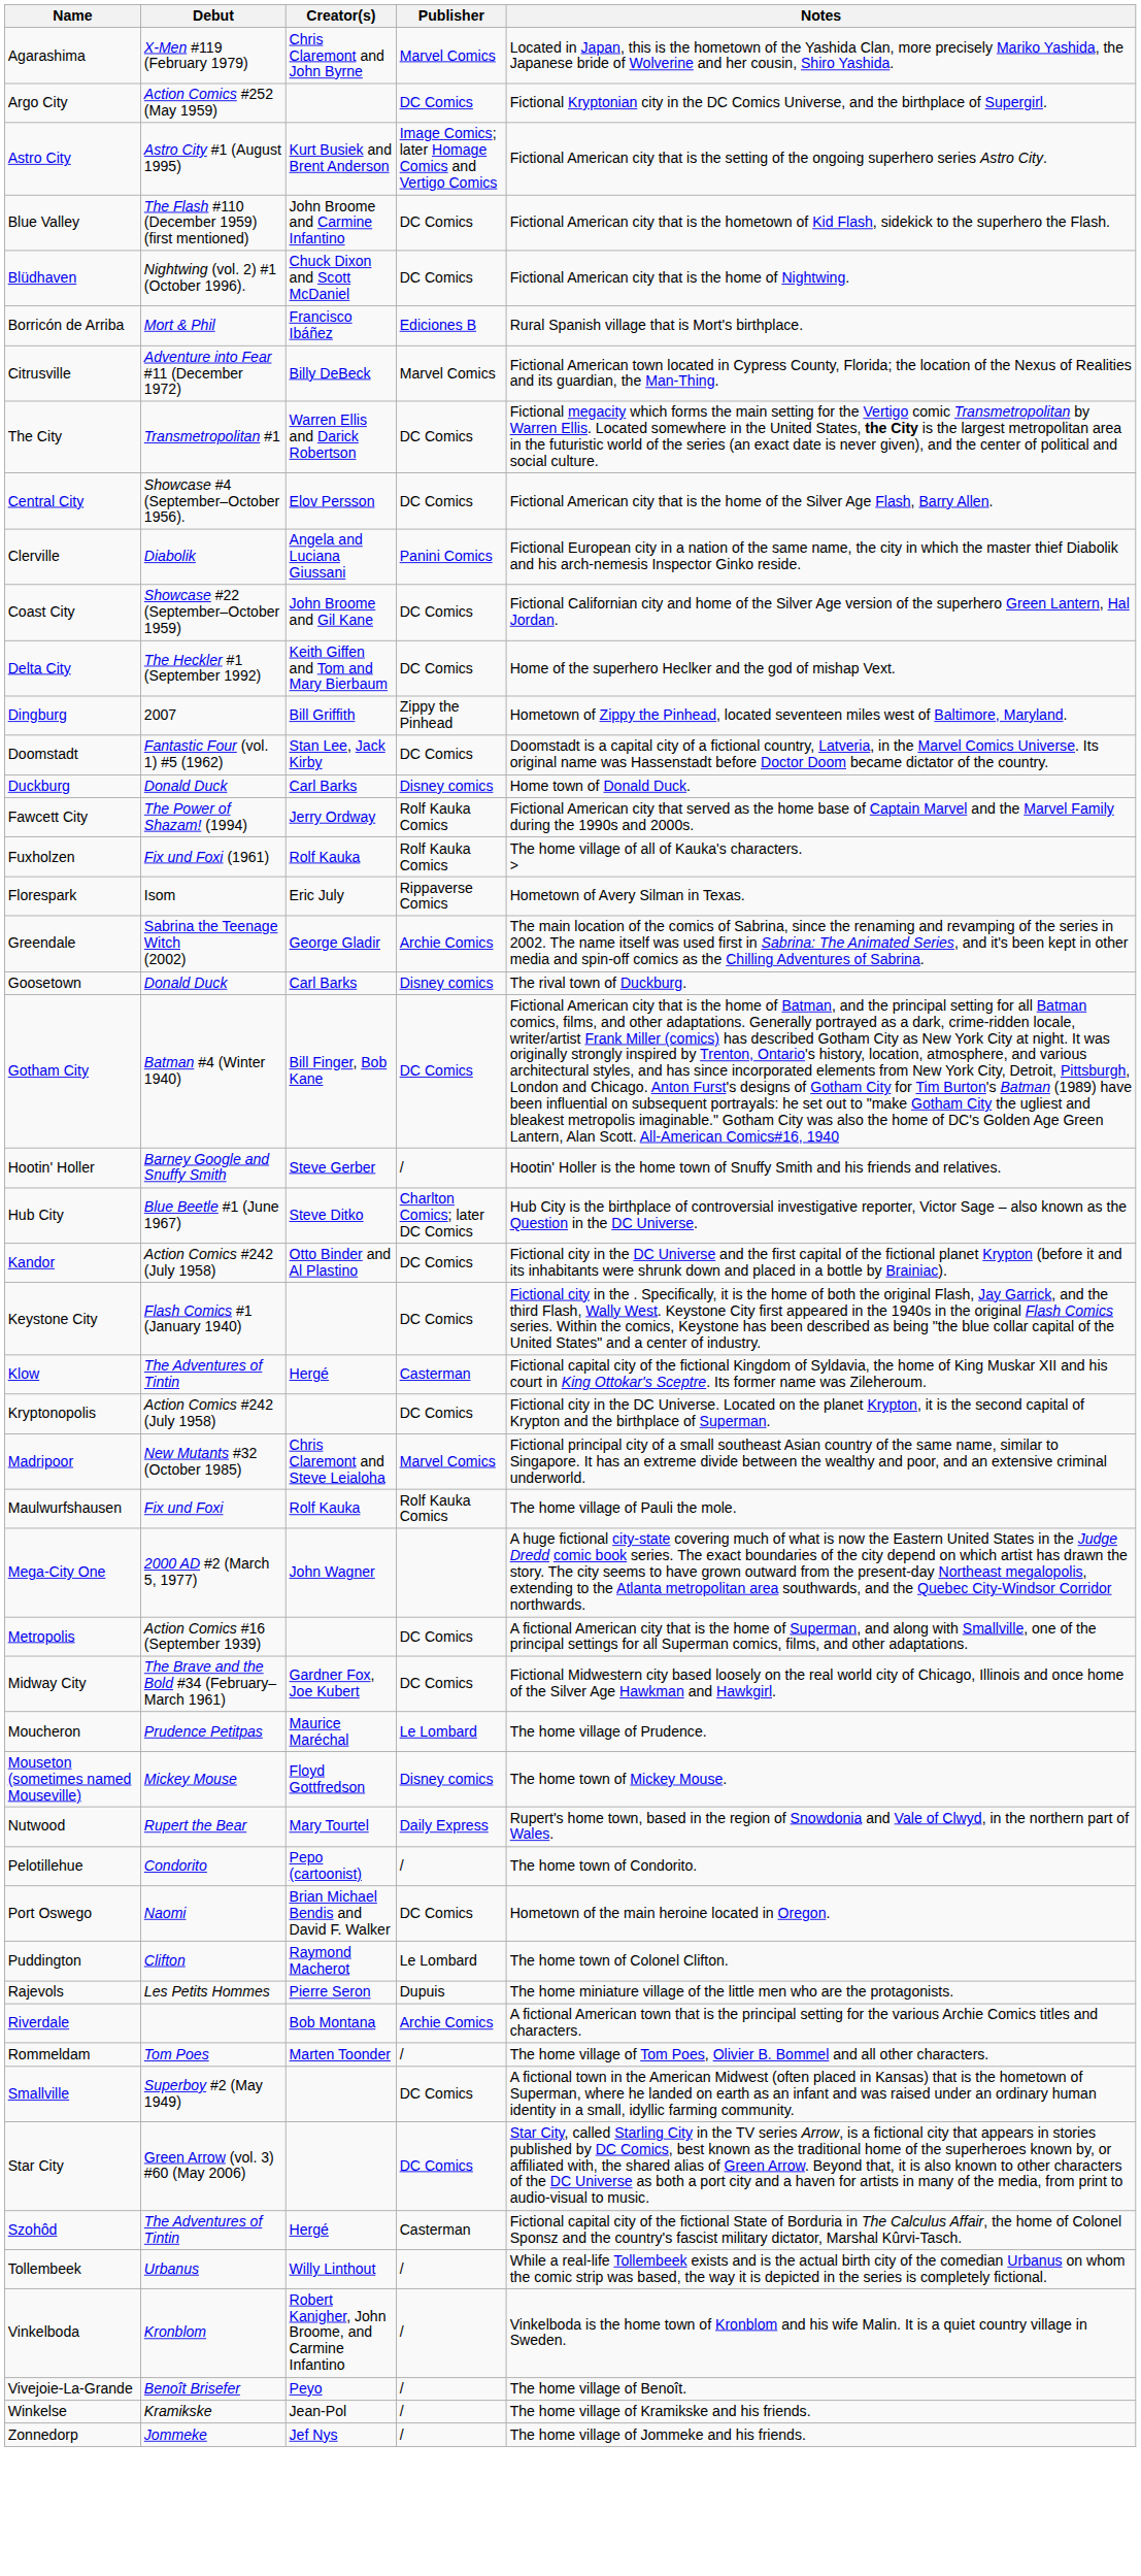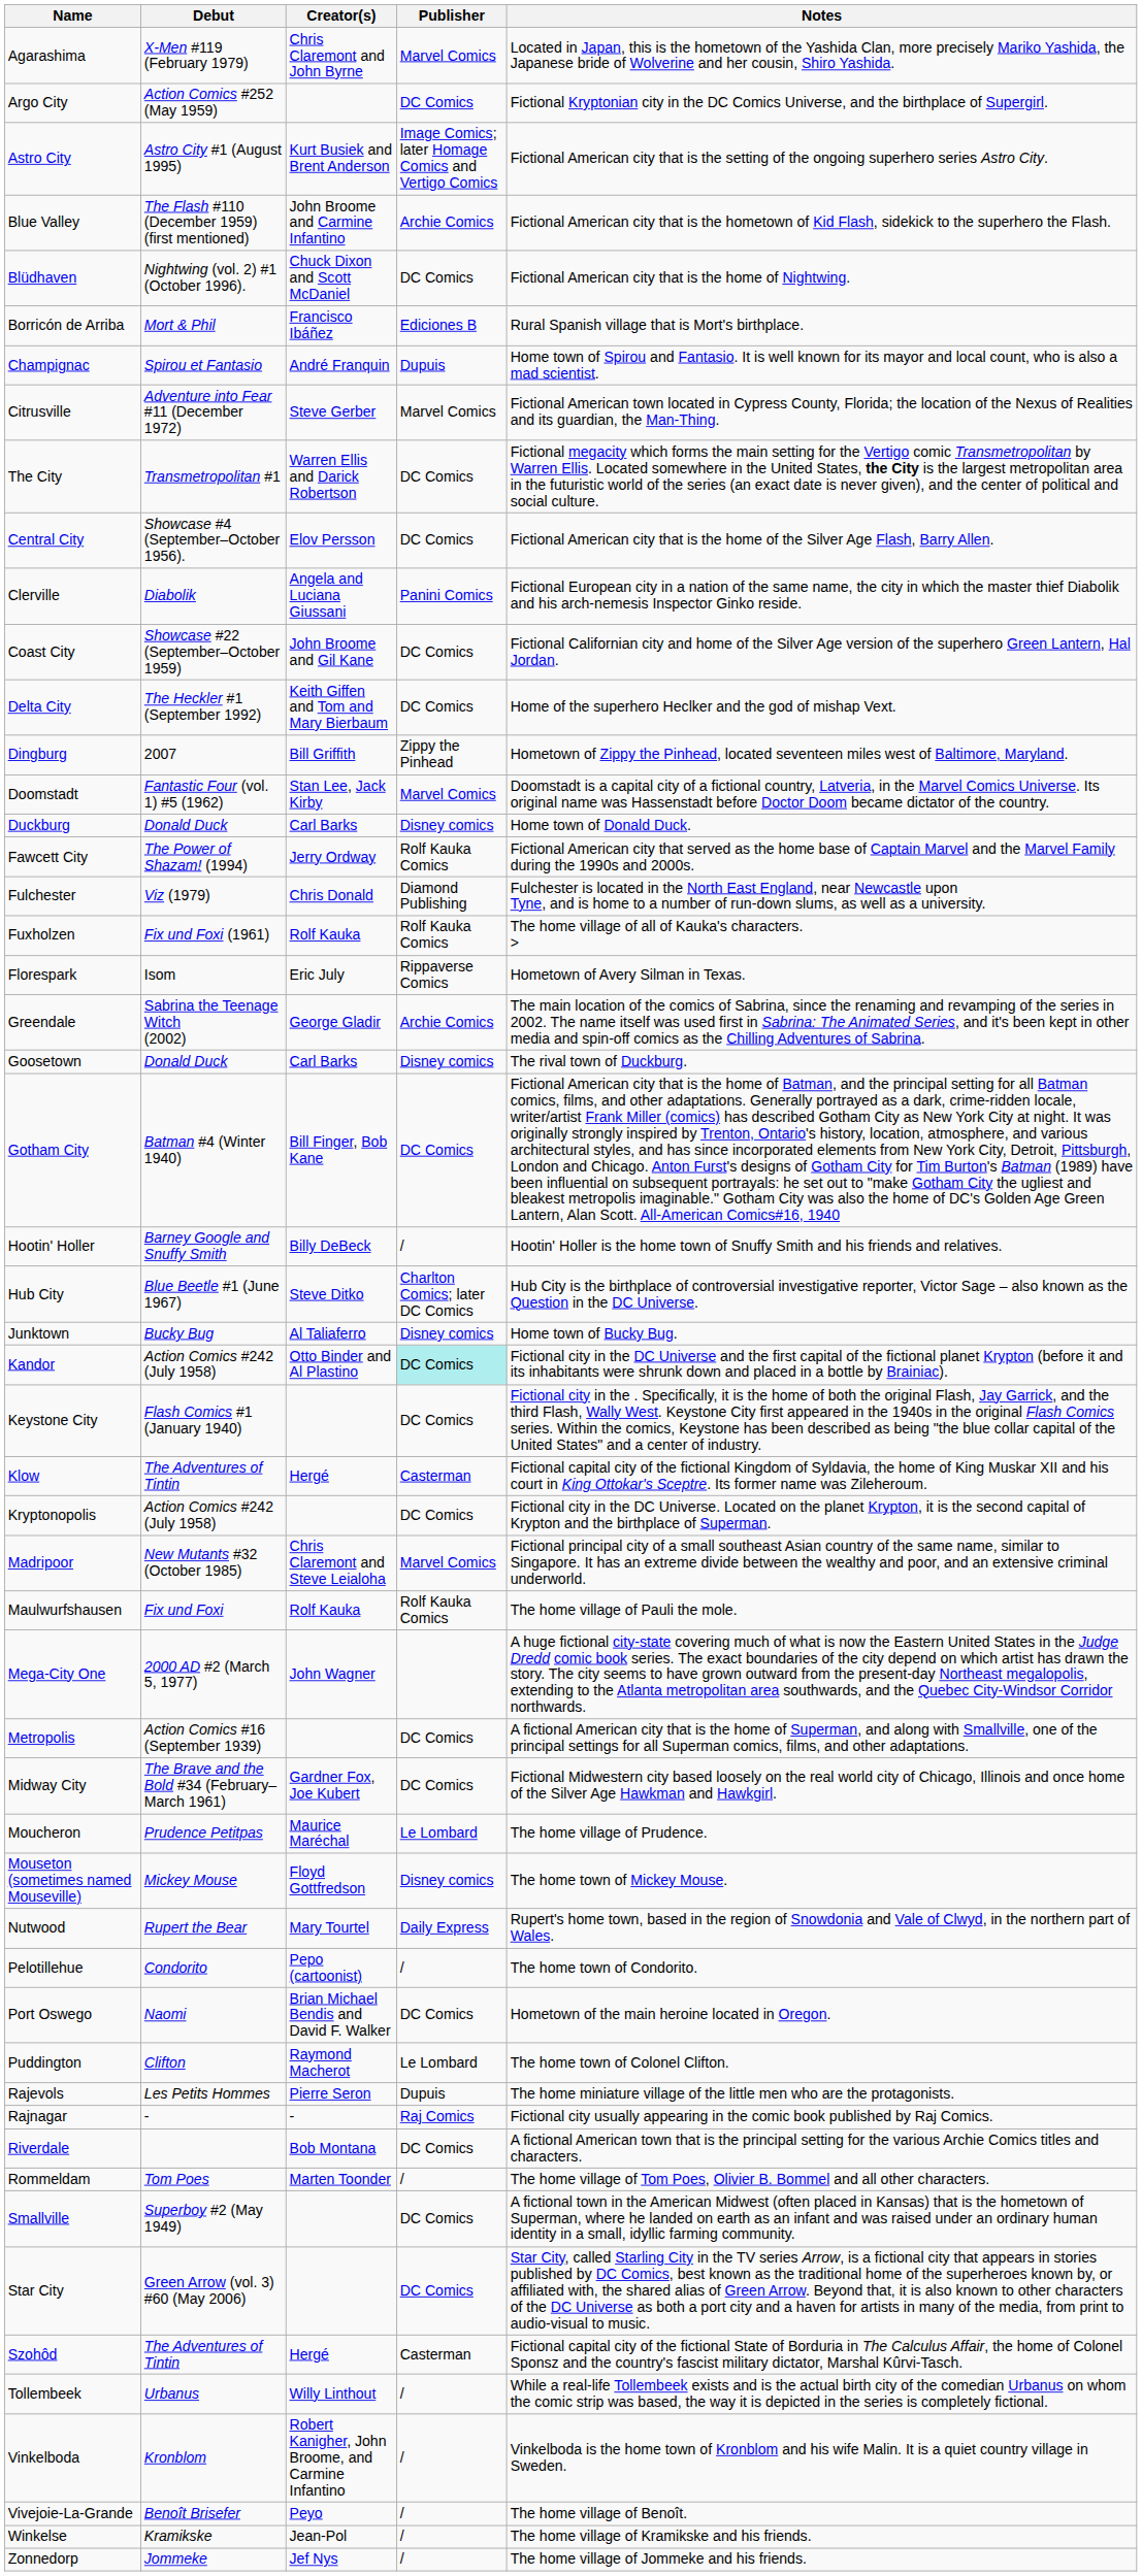Blue Valley | Publisher: DC Comics -> Archie Comics
+ row: Champignac | Spirou et Fantasio | André Franquin | Dupuis | Home town of Spirou and Fantasio. It is well known for its mayor and local count, who is also a mad scientist.
Citrusville | Creator(s): Billy DeBeck -> Steve Gerber
Doomstadt | Publisher: DC Comics -> Marvel Comics
+ row: Fulchester | Viz (1979) | Chris Donald | Diamond Publishing | Fulchester is located in the North East England, near Newcastle upon Tyne, and is home to a number of run-down slums, as well as a university.
Hootin' Holler | Creator(s): Steve Gerber -> Billy DeBeck
+ row: Junktown | Bucky Bug | Al Taliaferro | Disney comics | Home town of Bucky Bug.
Kandor | Publisher: no background -> paleturquoise background
+ row: Rajnagar | - | - | Raj Comics | Fictional city usually appearing in the comic book published by Raj Comics.
Riverdale | Publisher: Archie Comics -> DC Comics
